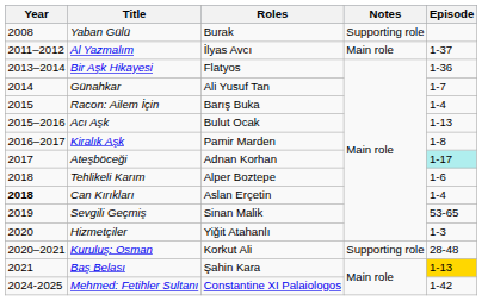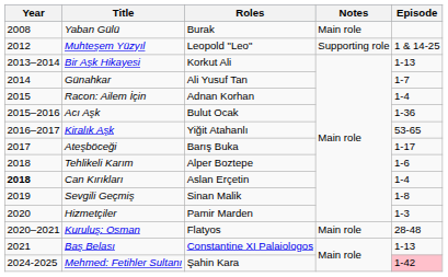Yaban Gülü | Notes: Supporting role -> Main role
- row: 2011–2012 | Al Yazmalım | İlyas Avcı | Main role | 1-37
+ row: 2012 | Muhteşem Yüzyıl | Leopold "Leo" | Supporting role | 1 & 14-25
Bir Aşk Hikayesi | Roles: Flatyos -> Korkut Ali
Bir Aşk Hikayesi | Episode: 1-36 -> 1-13
Racon: Ailem İçin | Roles: Barış Buka -> Adnan Korhan
Acı Aşk | Episode: 1-13 -> 1-36
Kiralık Aşk | Roles: Pamir Marden -> Yiğit Atahanlı
Kiralık Aşk | Episode: 1-8 -> 53-65
Ateşböceği | Roles: Adnan Korhan -> Barış Buka
Ateşböceği | Episode: paleturquoise background -> no background
Sevgili Geçmiş | Episode: 53-65 -> 1-8
Hizmetçiler | Roles: Yiğit Atahanlı -> Pamir Marden
Kuruluş: Osman | Roles: Korkut Ali -> Flatyos
Kuruluş: Osman | Notes: Supporting role -> Main role
Baş Belası | Roles: Şahin Kara -> Constantine XI Palaiologos
Baş Belası | Episode: gold background -> no background
Mehmed: Fetihler Sultanı | Roles: Constantine XI Palaiologos -> Şahin Kara
Mehmed: Fetihler Sultanı | Episode: no background -> pink background
